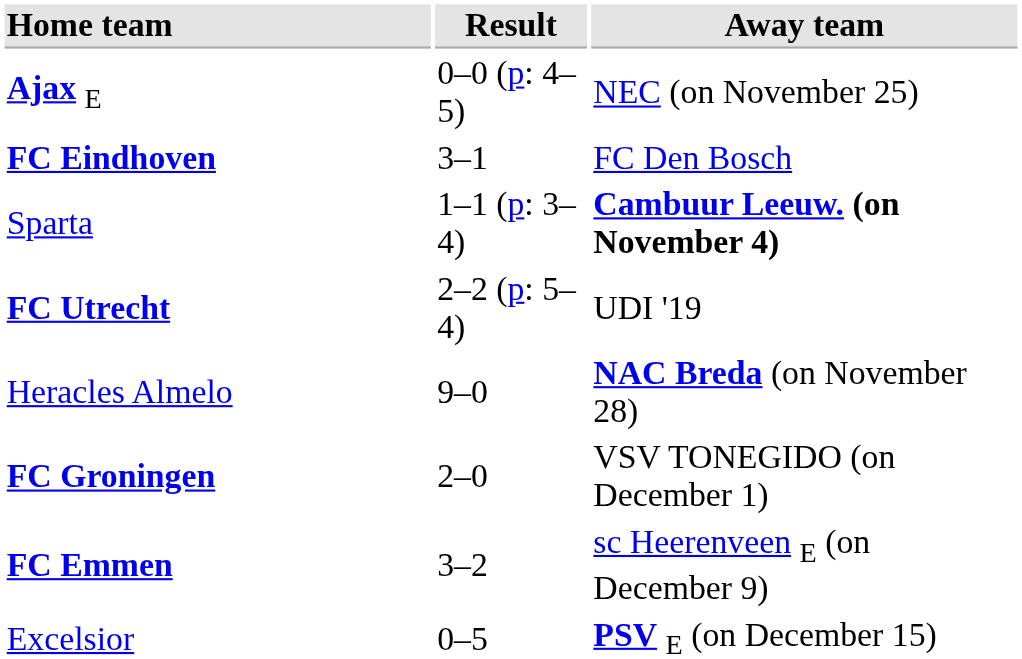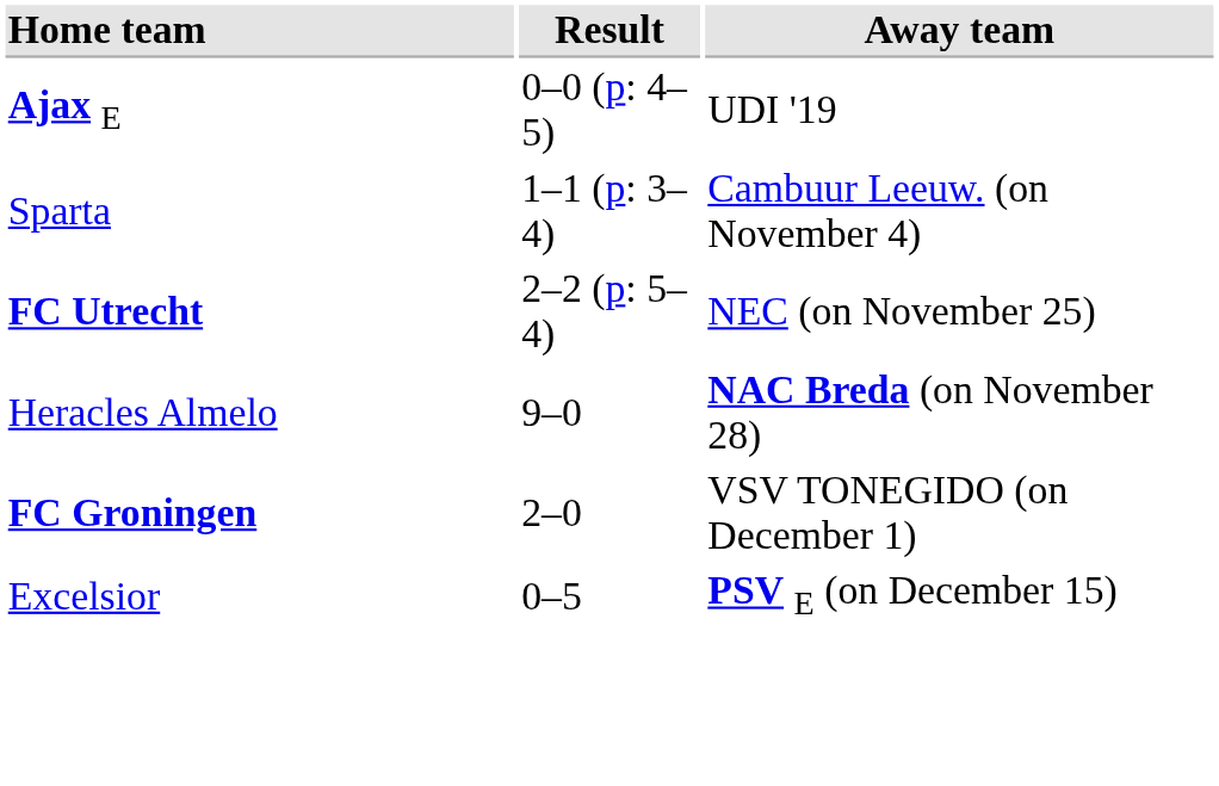Ajax E | Away team: NEC (on November 25) -> UDI '19
- row: FC Eindhoven | 3–1 | FC Den Bosch
Sparta | Away team: bold -> normal
FC Utrecht | Away team: UDI '19 -> NEC (on November 25)
- row: FC Emmen | 3–2 | sc Heerenveen E (on December 9)
